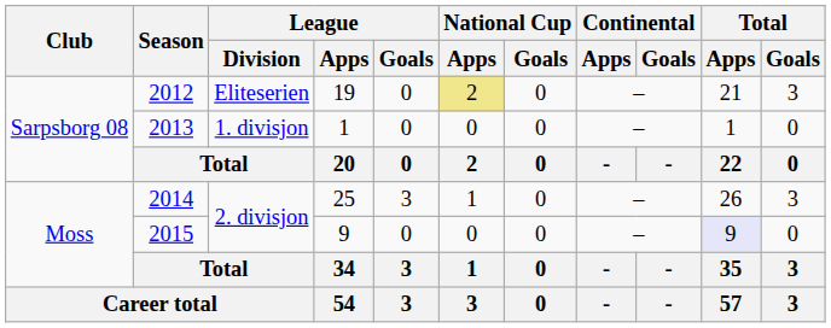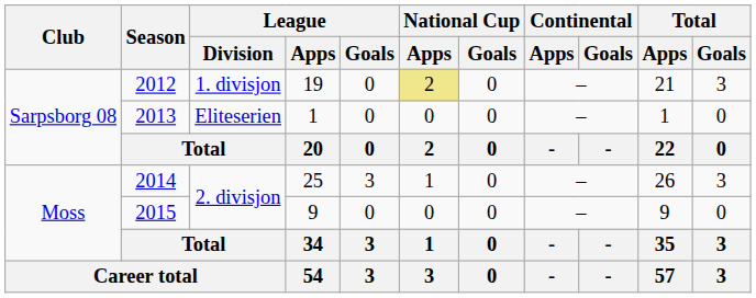2012 | League / Division: Eliteserien -> 1. divisjon
2013 | League / Division: 1. divisjon -> Eliteserien
2015 | Total / Apps: lavender background -> no background
